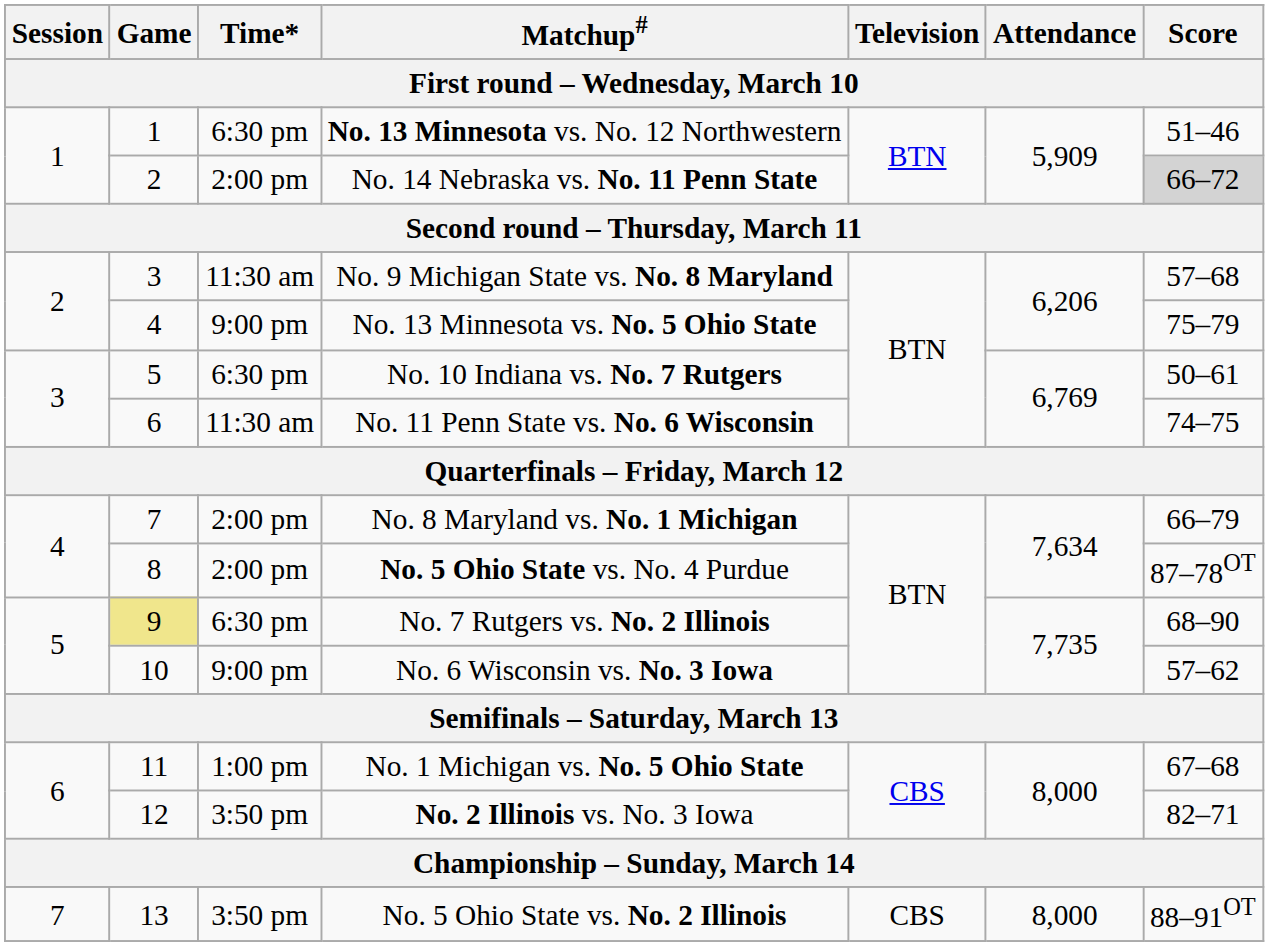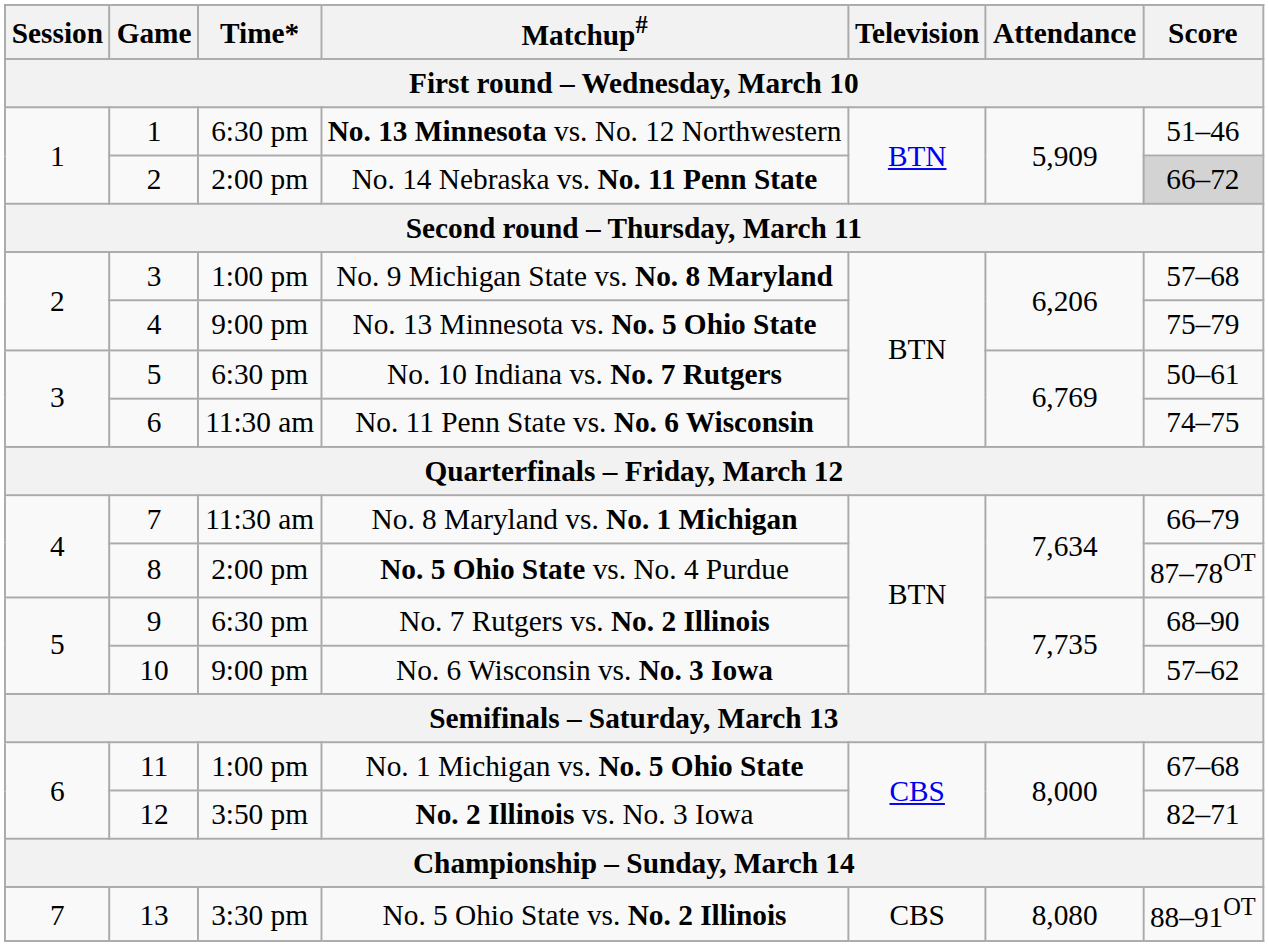No. 9 Michigan State vs. No. 8 Maryland | Time*: 11:30 am -> 1:00 pm
No. 8 Maryland vs. No. 1 Michigan | Time*: 2:00 pm -> 11:30 am
No. 7 Rutgers vs. No. 2 Illinois | Game: khaki background -> no background
No. 5 Ohio State vs. No. 2 Illinois | Time*: 3:50 pm -> 3:30 pm
No. 5 Ohio State vs. No. 2 Illinois | Attendance: 8,000 -> 8,080
